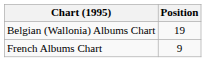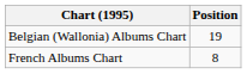French Albums Chart | Position: 9 -> 8
